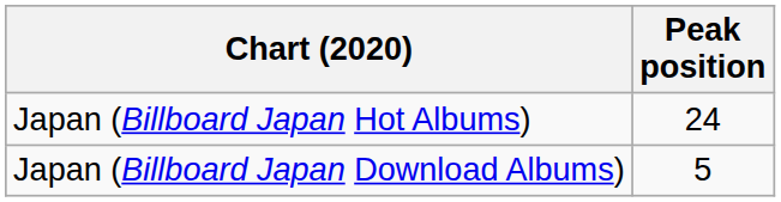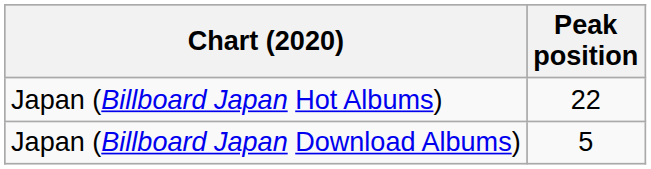Japan (Billboard Japan Hot Albums) | Peak position: 24 -> 22
